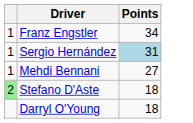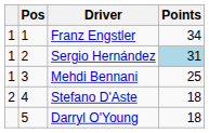+ column: Pos | 1 | 2 | 3 | 4 | 5
Mehdi Bennani | Points: 27 -> 25
Stefano D'Aste | column 1: lightgreen background -> no background
